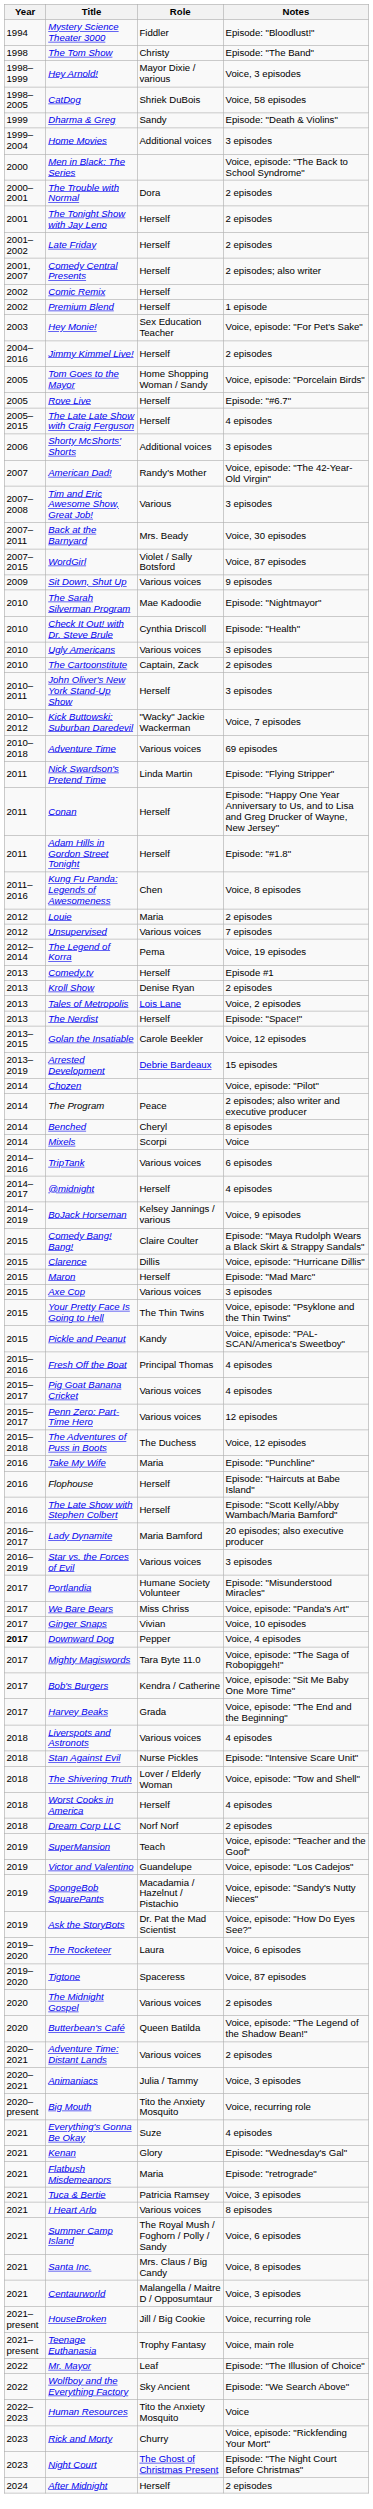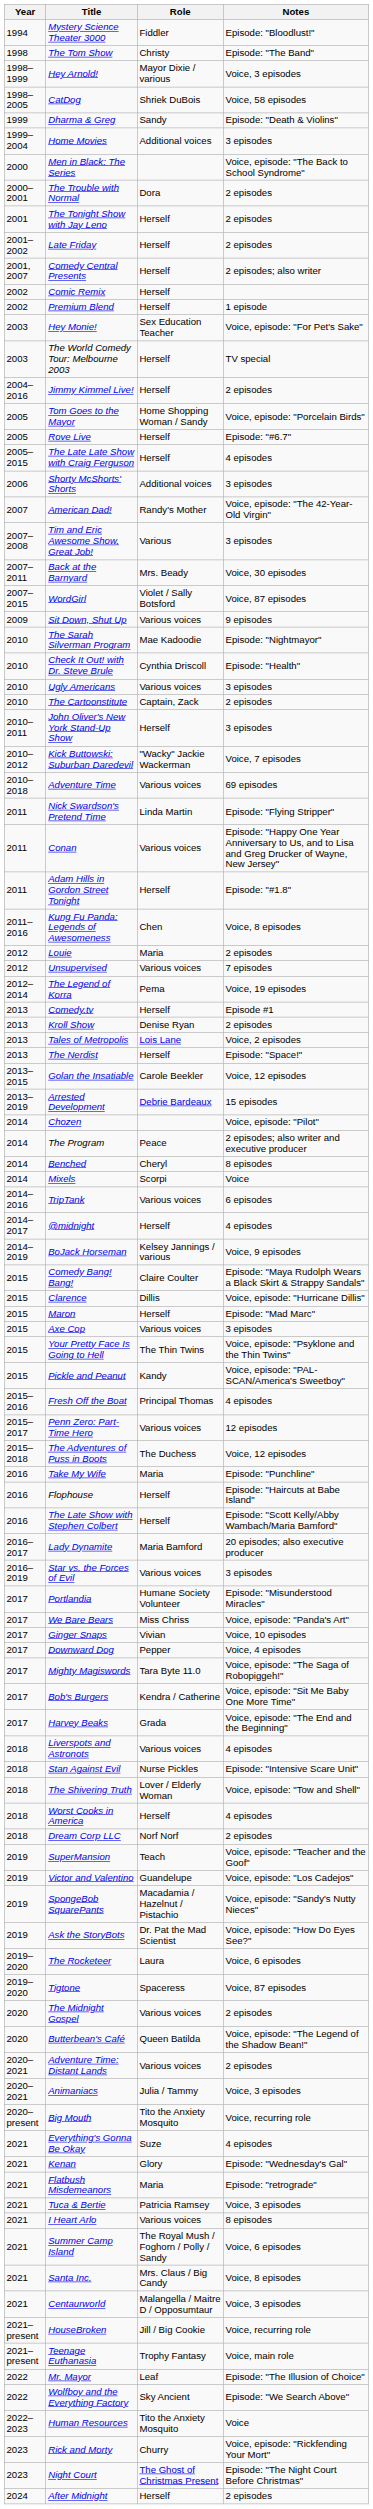+ row: 2003 | The World Comedy Tour: Melbourne 2003 | Herself | TV special
Conan | Role: Herself -> Various voices
- row: 2015–2017 | Pig Goat Banana Cricket | Various voices | 4 episodes
Downward Dog | Year: bold -> normal
